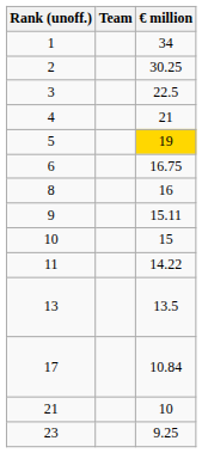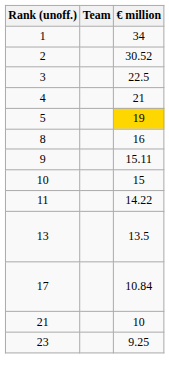2 | € million: 30.25 -> 30.52
- row: 6 | 16.75
